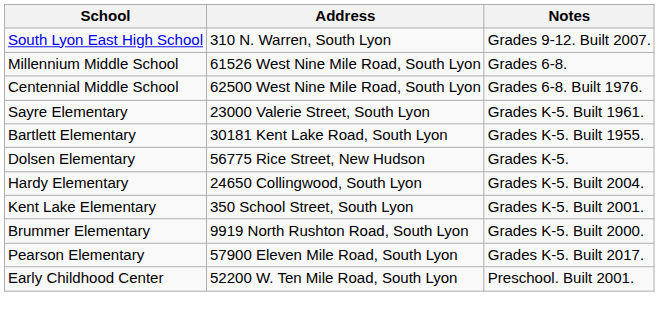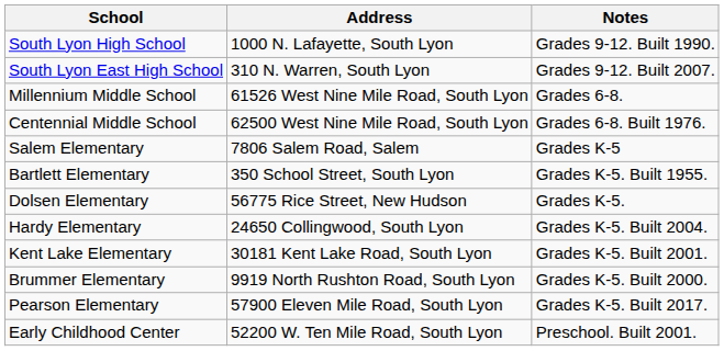+ row: South Lyon High School | 1000 N. Lafayette, South Lyon | Grades 9-12. Built 1990.
+ row: Salem Elementary | 7806 Salem Road, Salem | Grades K-5
- row: Sayre Elementary | 23000 Valerie Street, South Lyon | Grades K-5. Built 1961.
Bartlett Elementary | Address: 30181 Kent Lake Road, South Lyon -> 350 School Street, South Lyon
Kent Lake Elementary | Address: 350 School Street, South Lyon -> 30181 Kent Lake Road, South Lyon
